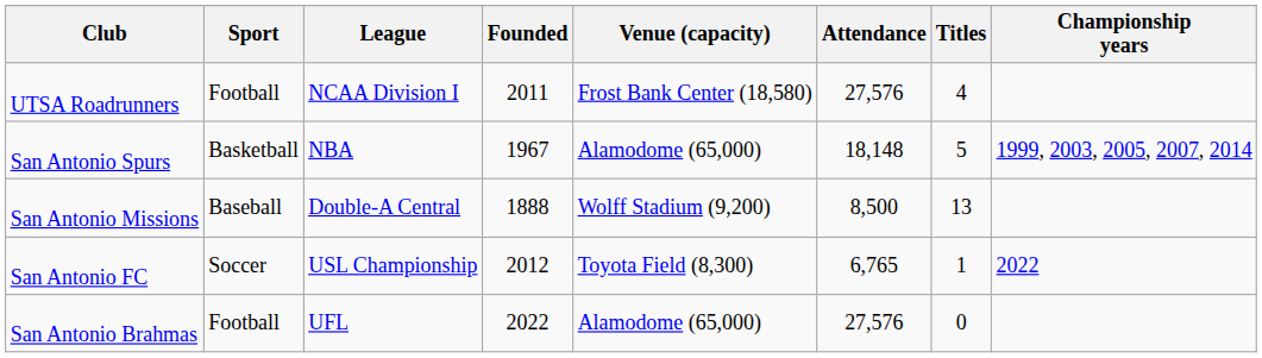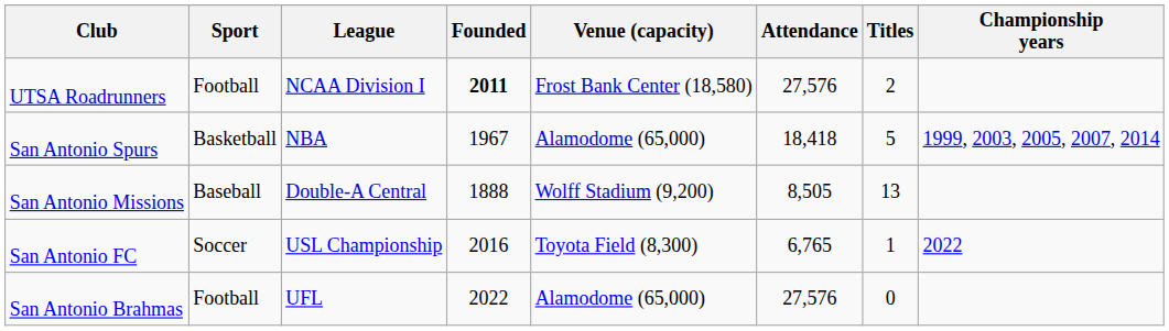UTSA Roadrunners | Founded: normal -> bold
UTSA Roadrunners | Titles: 4 -> 2
San Antonio Spurs | Attendance: 18,148 -> 18,418
San Antonio Missions | Attendance: 8,500 -> 8,505
San Antonio FC | Founded: 2012 -> 2016
